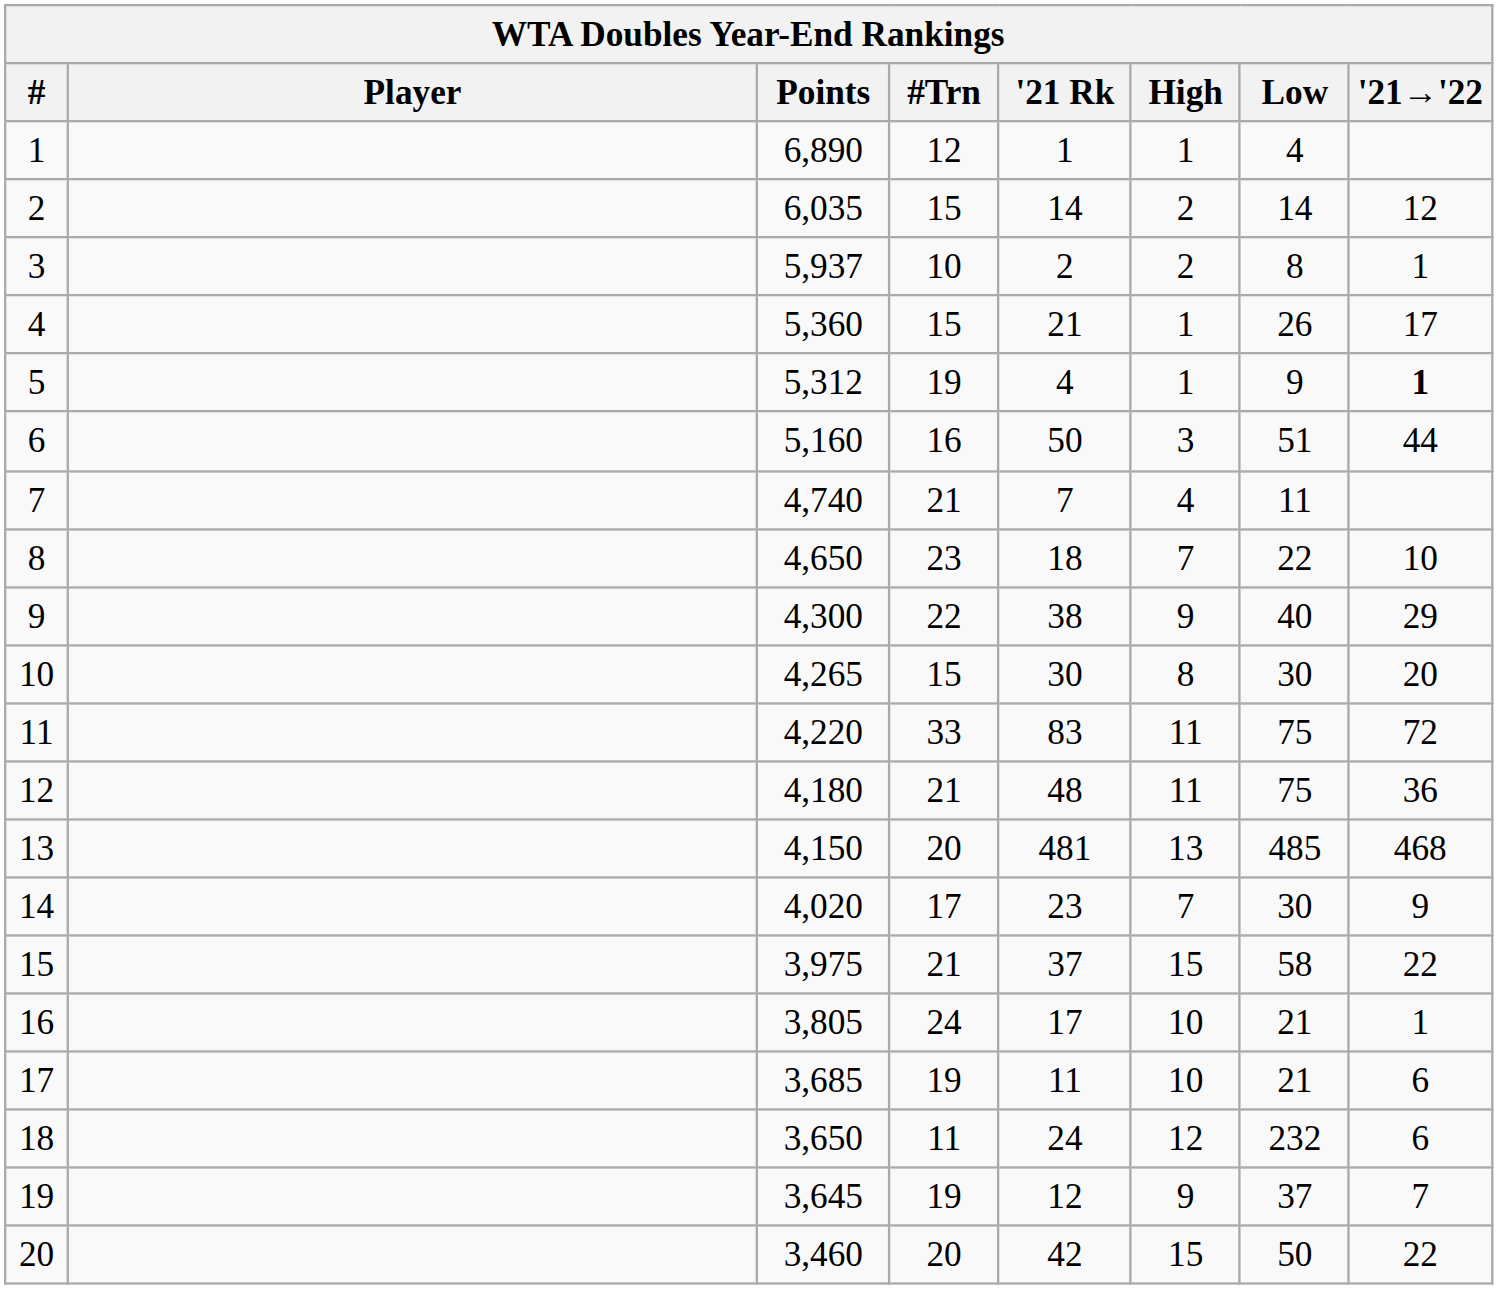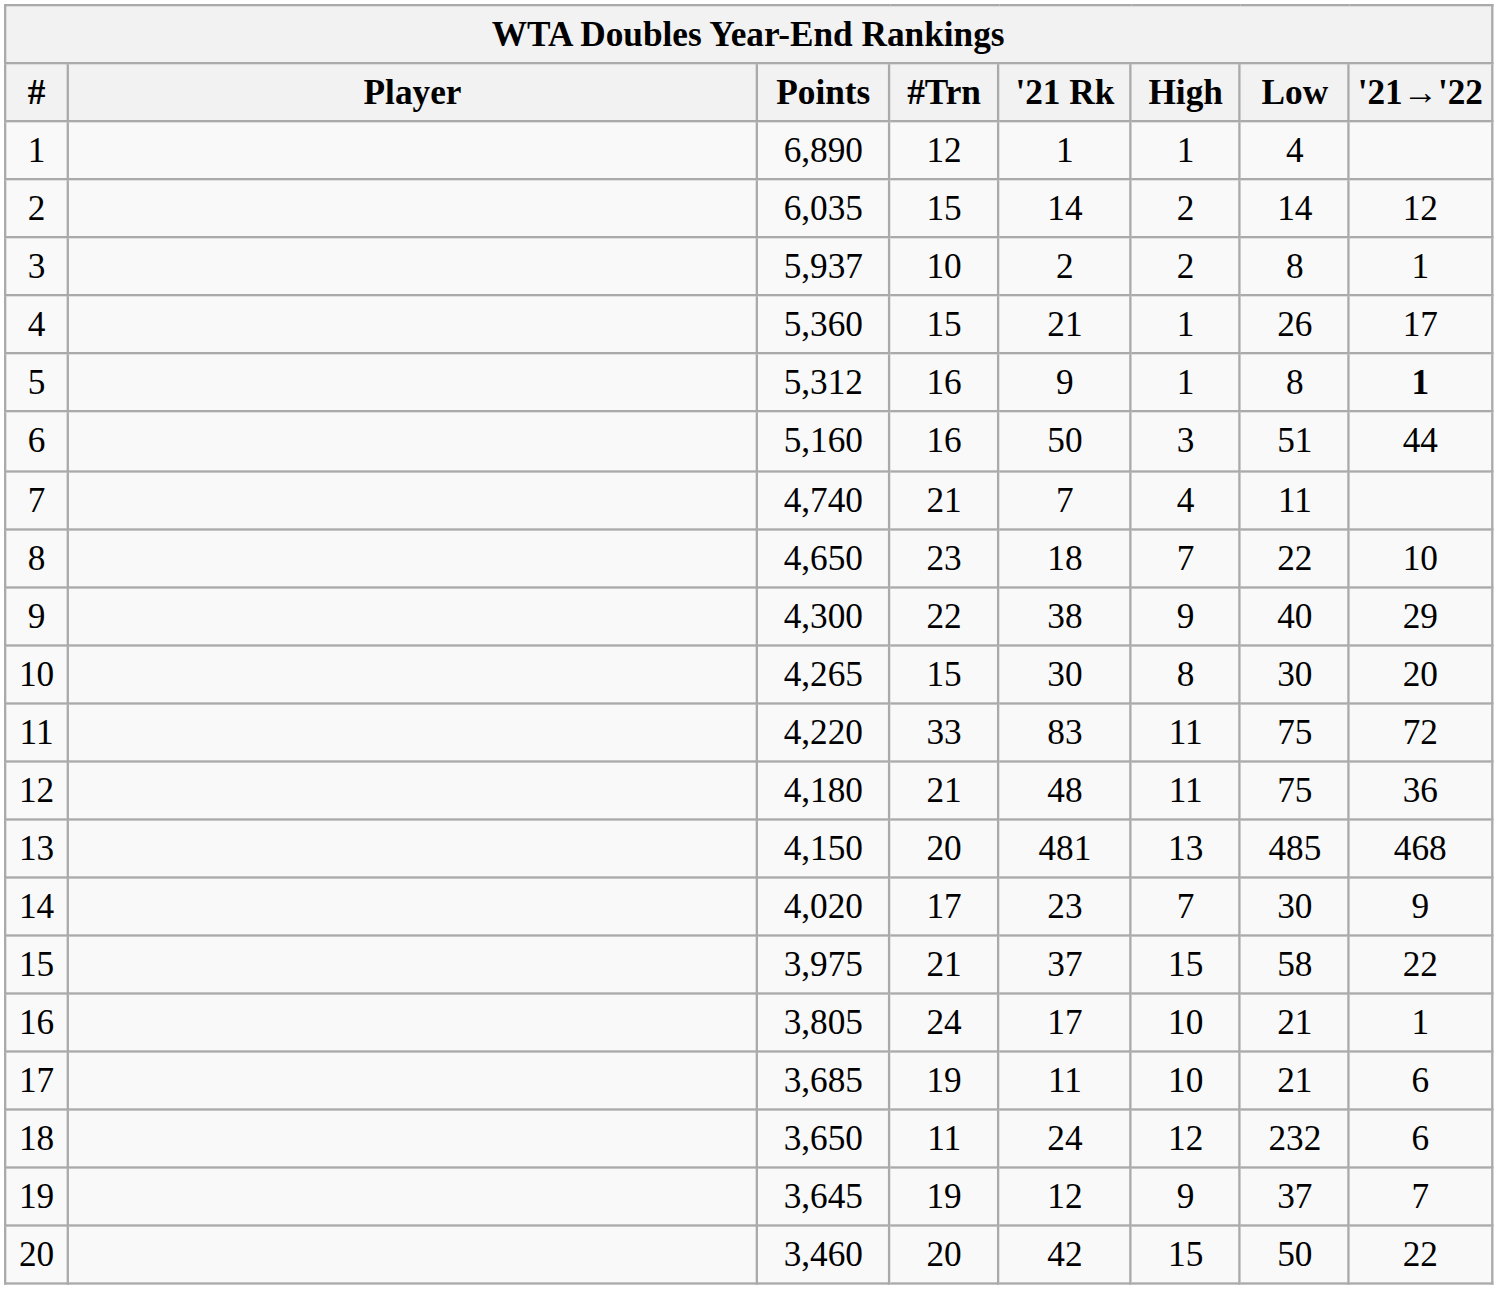5 | #Trn: 19 -> 16
5 | '21 Rk: 4 -> 9
5 | Low: 9 -> 8
